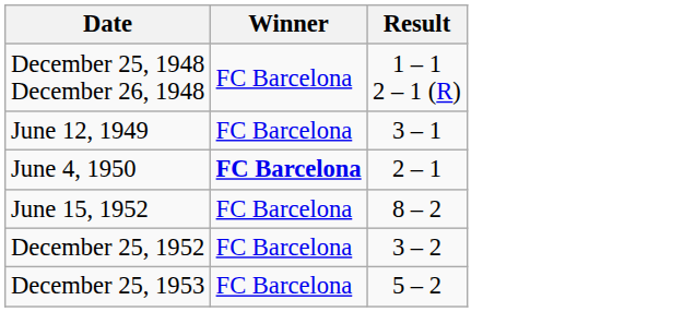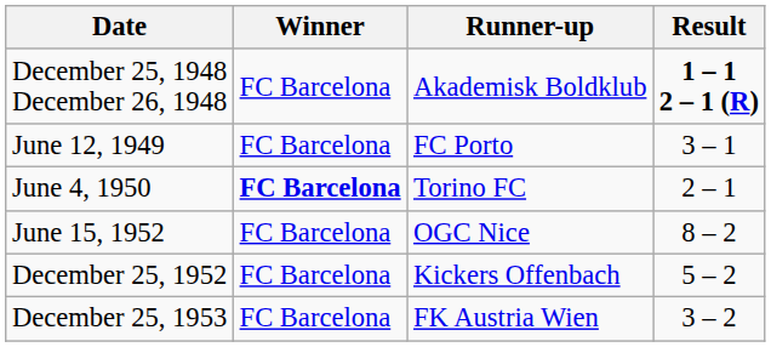+ column: Runner-up | Akademisk Boldklub | FC Porto | Torino FC | OGC Nice | Kickers Offenbach | FK Austria Wien
December 25, 1948 December 26, 1948 | Result: normal -> bold
December 25, 1952 | Result: 3 – 2 -> 5 – 2
December 25, 1953 | Result: 5 – 2 -> 3 – 2
